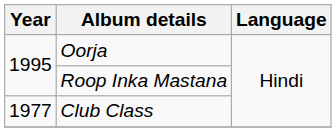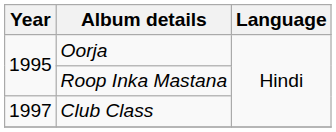Club Class | Year: 1977 -> 1997
